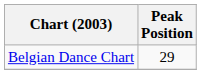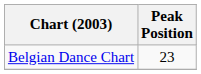Belgian Dance Chart | Peak Position: 29 -> 23
